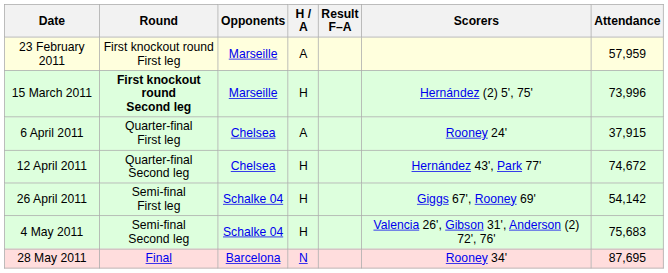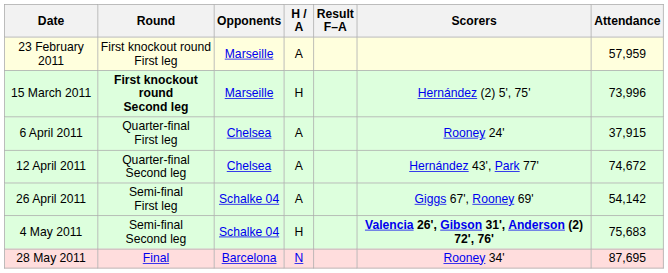12 April 2011 | H / A: H -> A
26 April 2011 | H / A: H -> A
4 May 2011 | Scorers: normal -> bold
